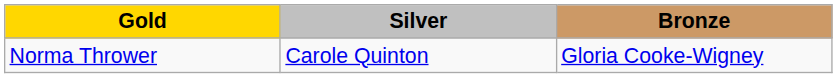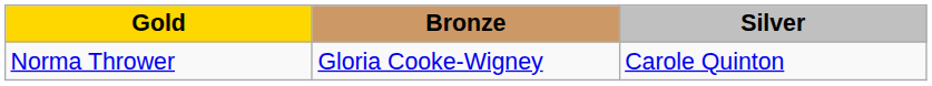columns swapped: Silver <-> Bronze
